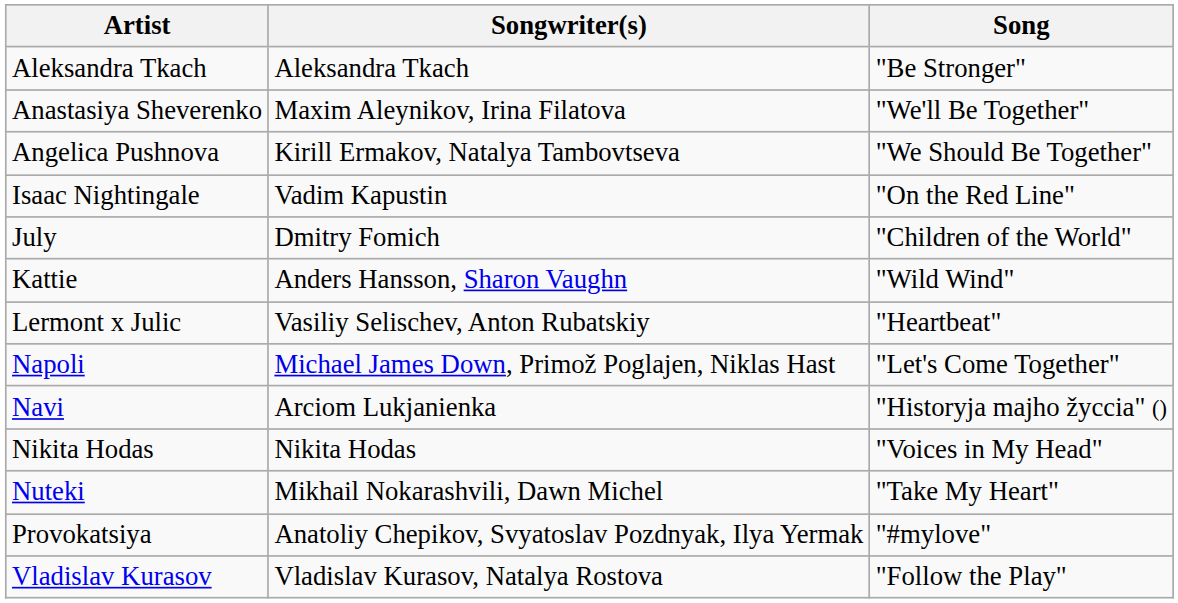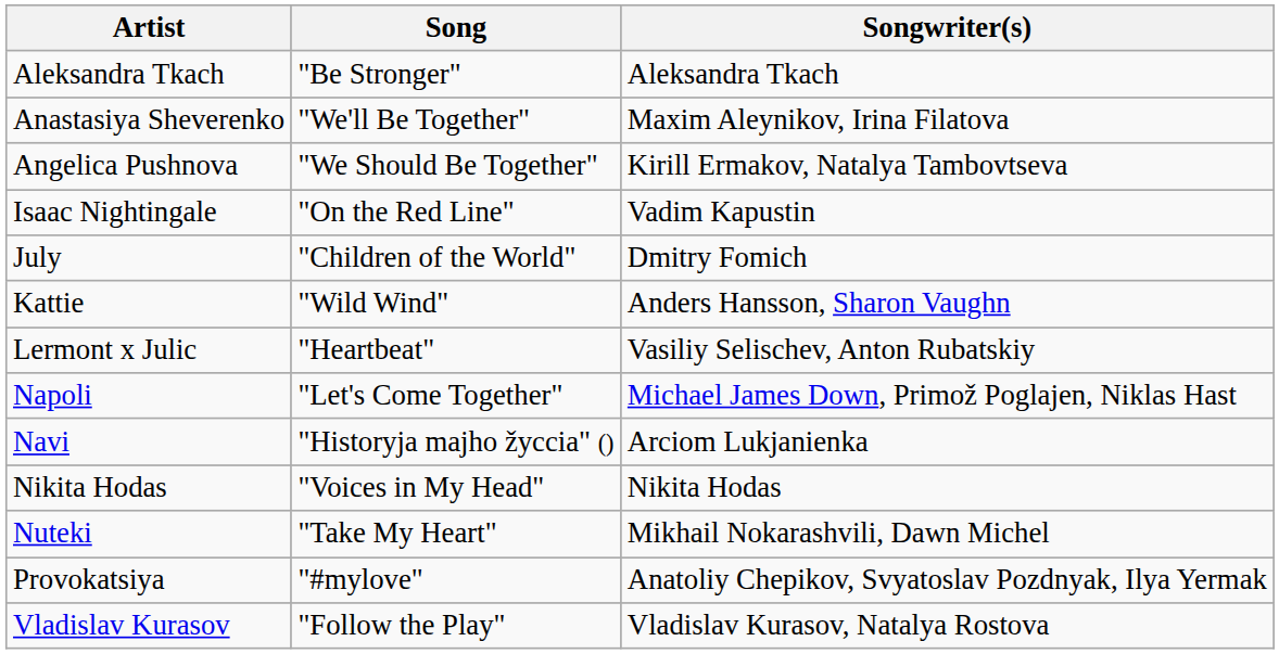columns swapped: Song <-> Songwriter(s)
